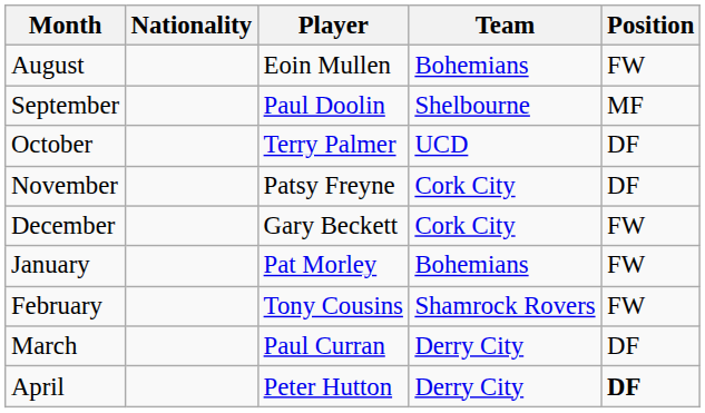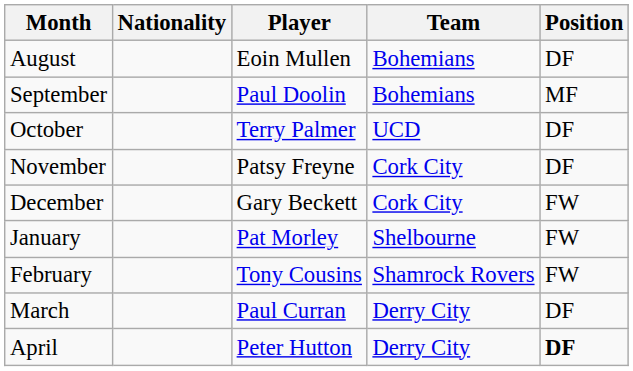August | Position: FW -> DF
September | Team: Shelbourne -> Bohemians
January | Team: Bohemians -> Shelbourne
